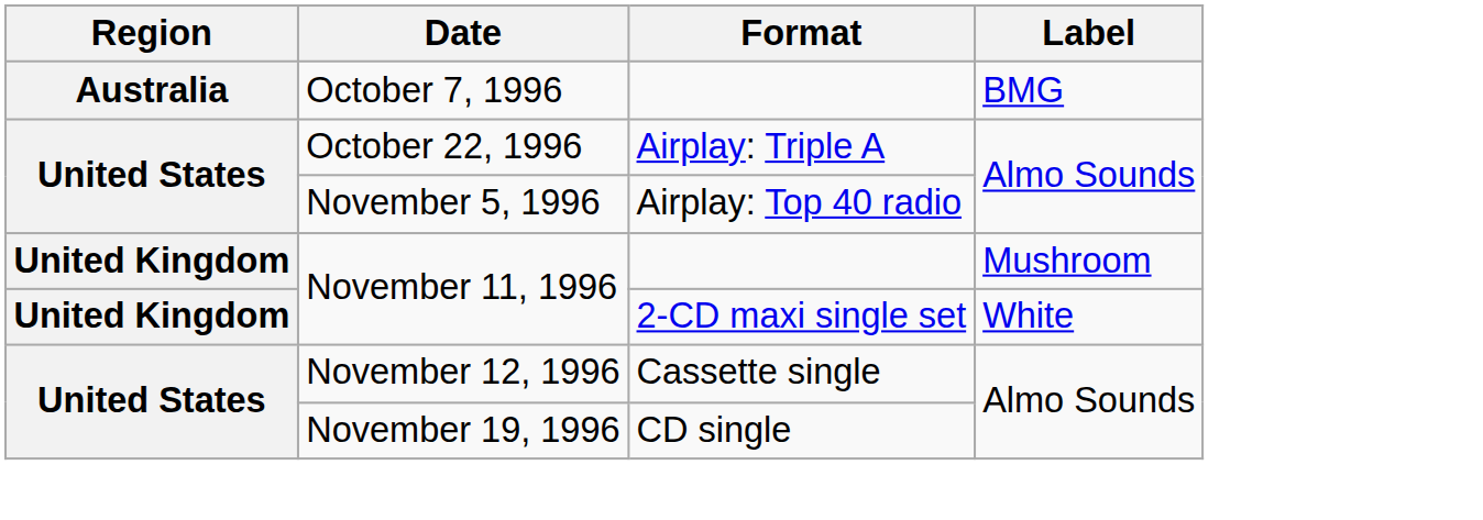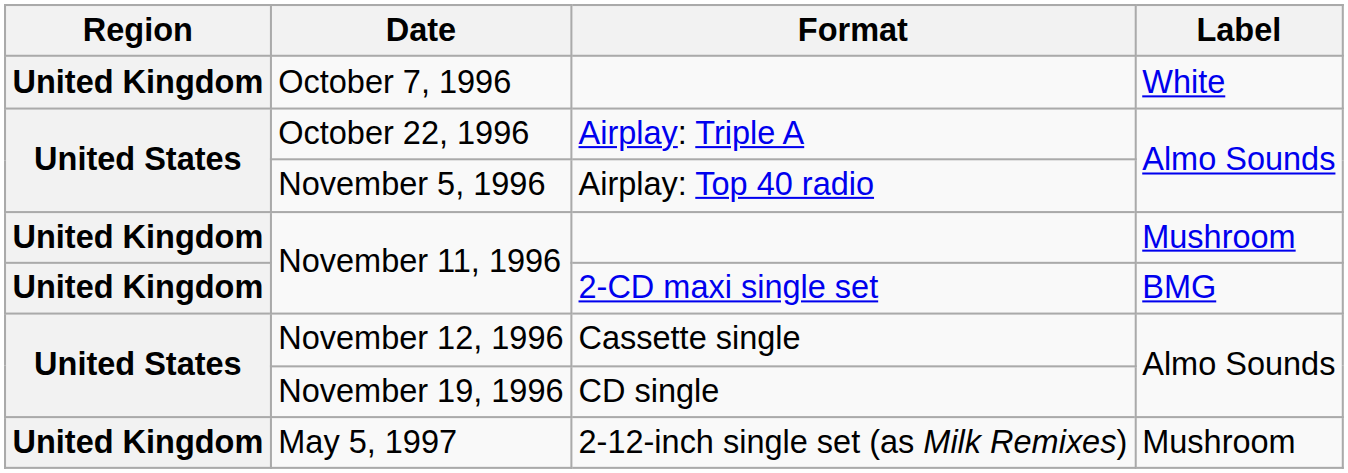October 7, 1996 | Region: Australia -> United Kingdom
October 7, 1996 | Label: BMG -> White
November 11, 1996 / 2-CD maxi single set | Label: White -> BMG
+ row: United Kingdom | May 5, 1997 | 2-12-inch single set (as Milk Remixes) | Mushroom
